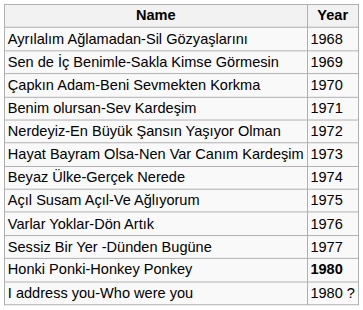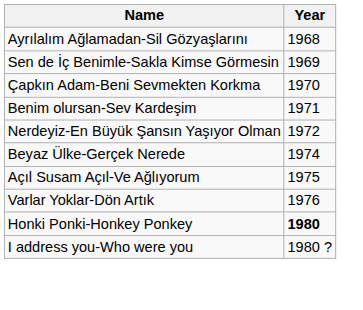- row: Hayat Bayram Olsa-Nen Var Canım Kardeşim | 1973
- row: Sessiz Bir Yer -Dünden Bugüne | 1977
